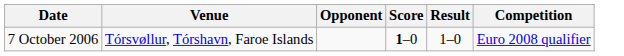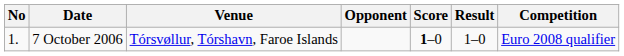+ column: No | 1.
